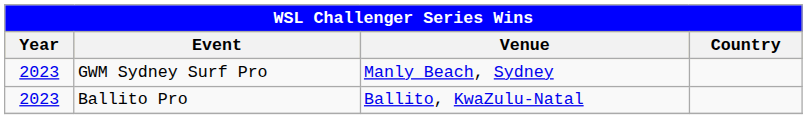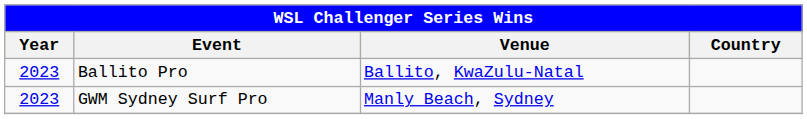rows swapped: Ballito Pro <-> GWM Sydney Surf Pro
